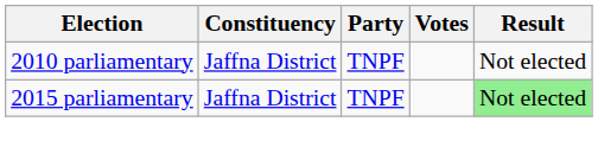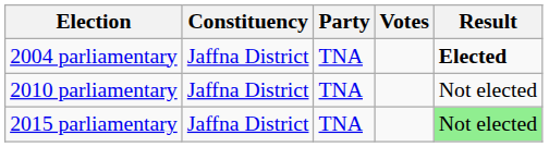+ row: 2004 parliamentary | Jaffna District | TNA | Elected
2010 parliamentary | Party: TNPF -> TNA
2015 parliamentary | Party: TNPF -> TNA
